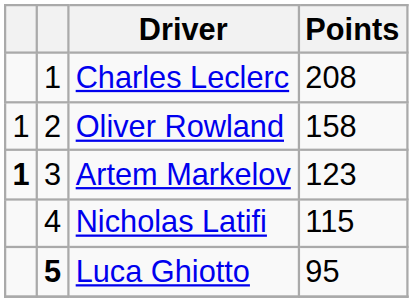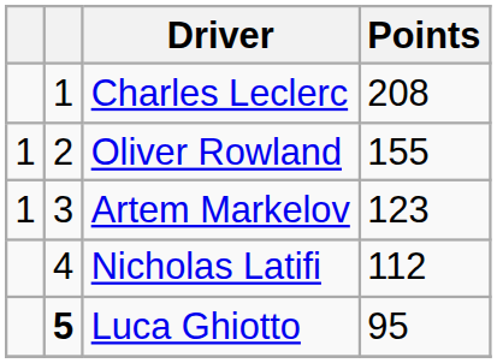Oliver Rowland | Points: 158 -> 155
Artem Markelov | column 1: bold -> normal
Nicholas Latifi | Points: 115 -> 112
